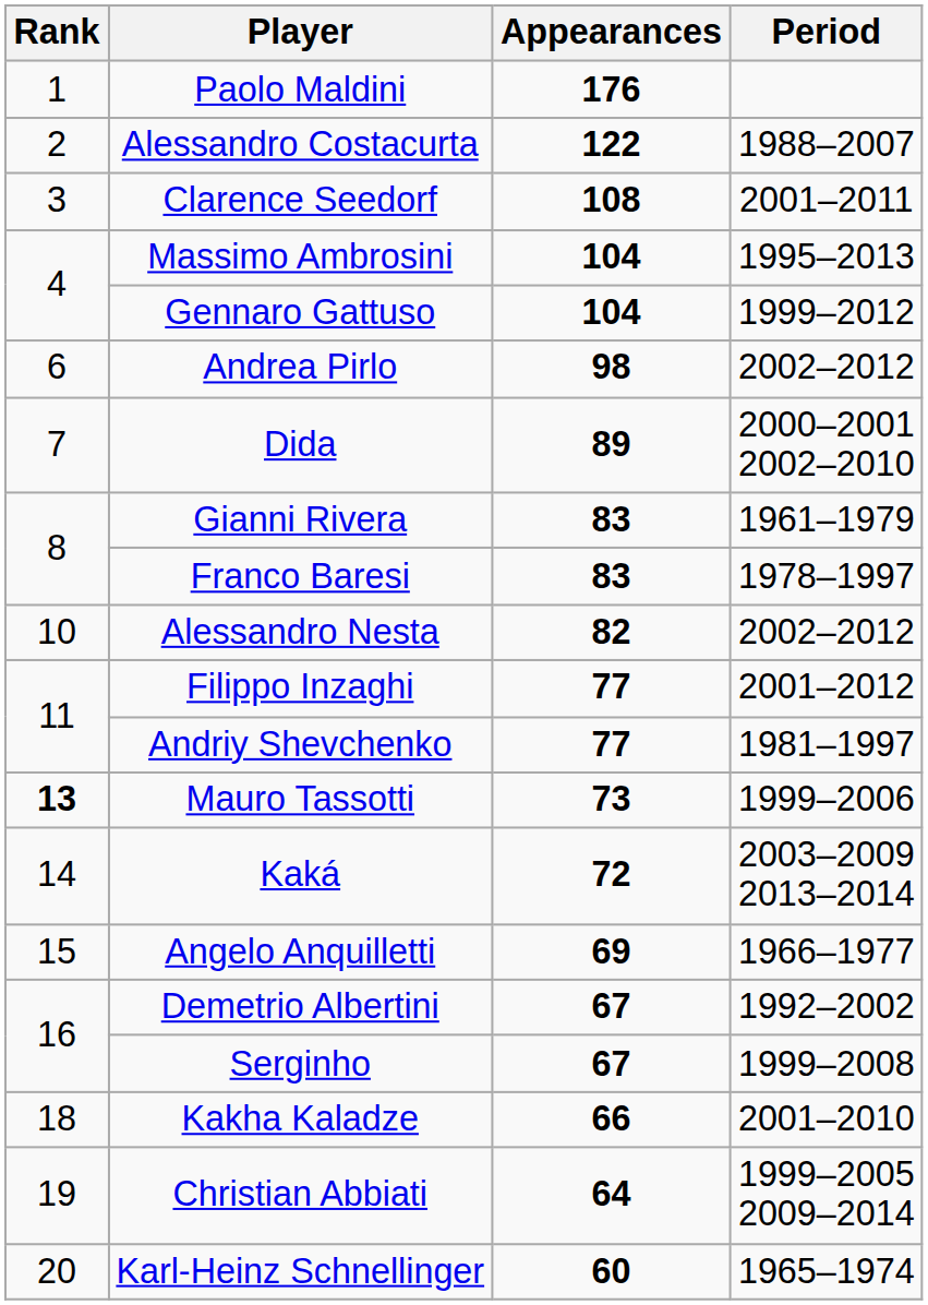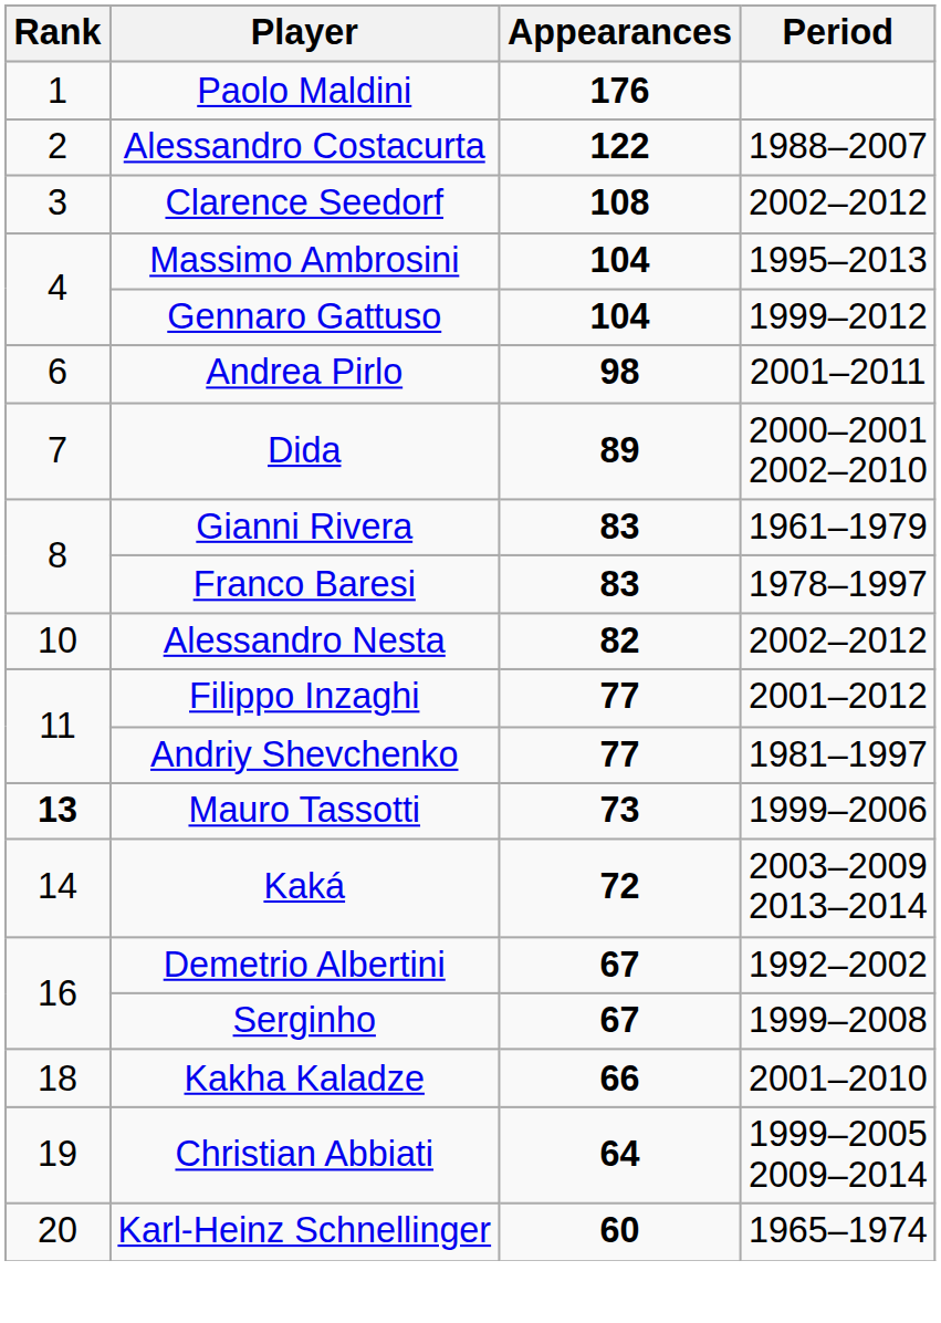Clarence Seedorf | Period: 2001–2011 -> 2002–2012
Andrea Pirlo | Period: 2002–2012 -> 2001–2011
- row: 15 | Angelo Anquilletti | 69 | 1966–1977
